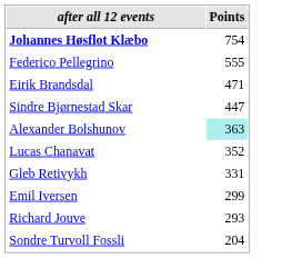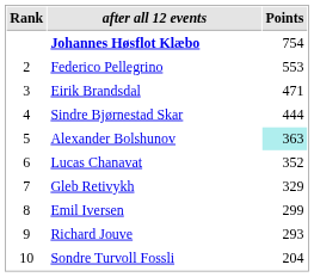+ column: Rank | 2 | 3 | 4 | 5 | 6 | 7 | 8 | 9 | 10
Federico Pellegrino | Points: 555 -> 553
Sindre Bjørnestad Skar | Points: 447 -> 444
Gleb Retivykh | Points: 331 -> 329
